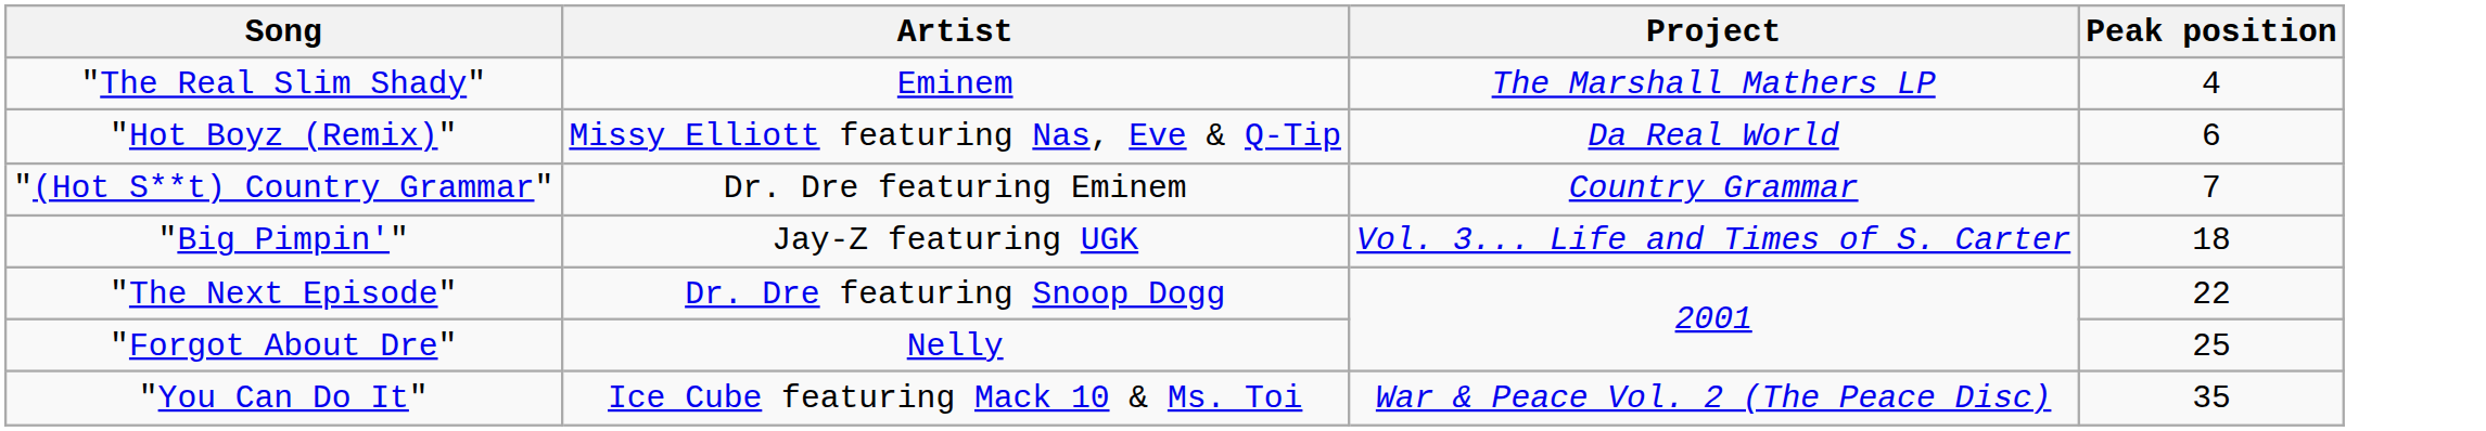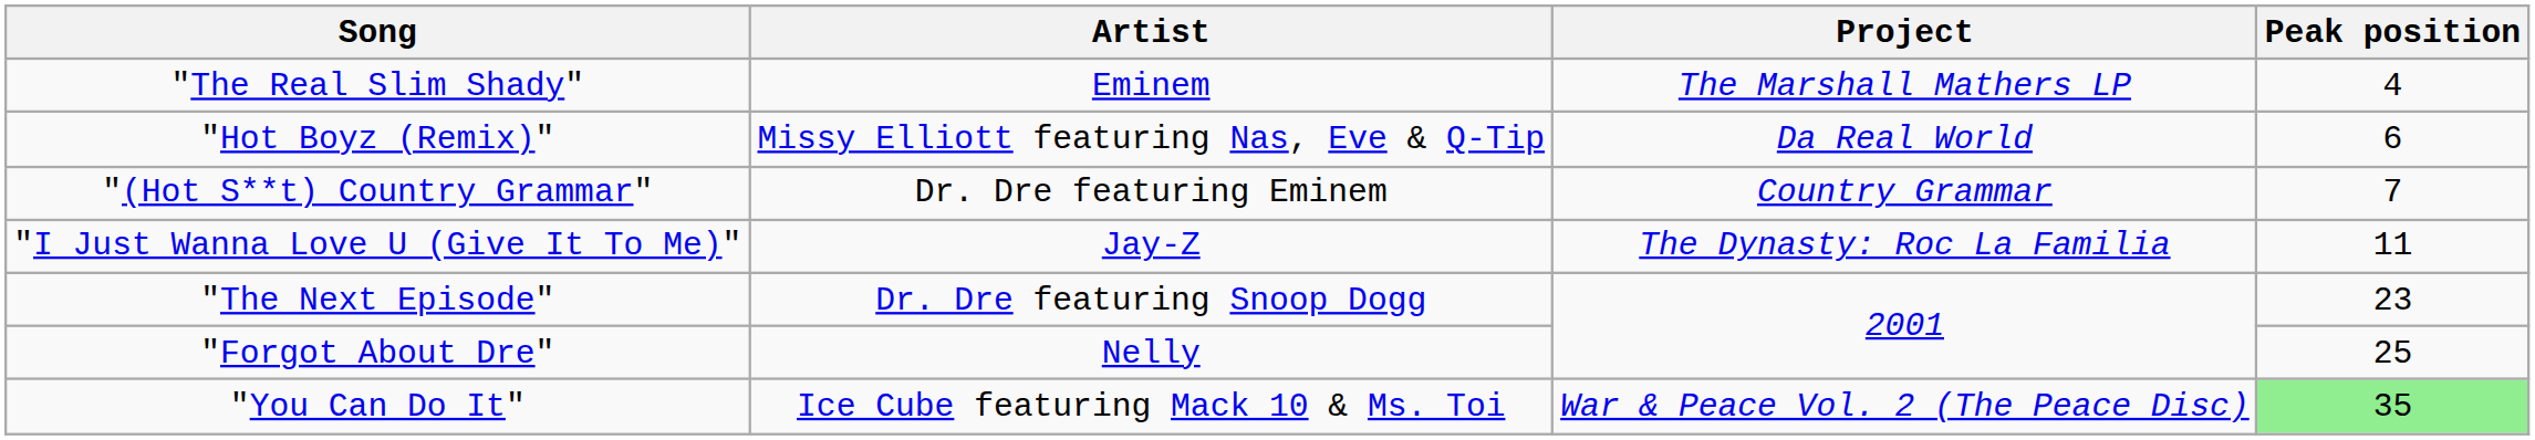+ row: "I Just Wanna Love U (Give It To Me)" | Jay-Z | The Dynasty: Roc La Familia | 11
- row: "Big Pimpin'" | Jay-Z featuring UGK | Vol. 3... Life and Times of S. Carter | 18
"The Next Episode" | Peak position: 22 -> 23
"You Can Do It" | Peak position: no background -> lightgreen background
